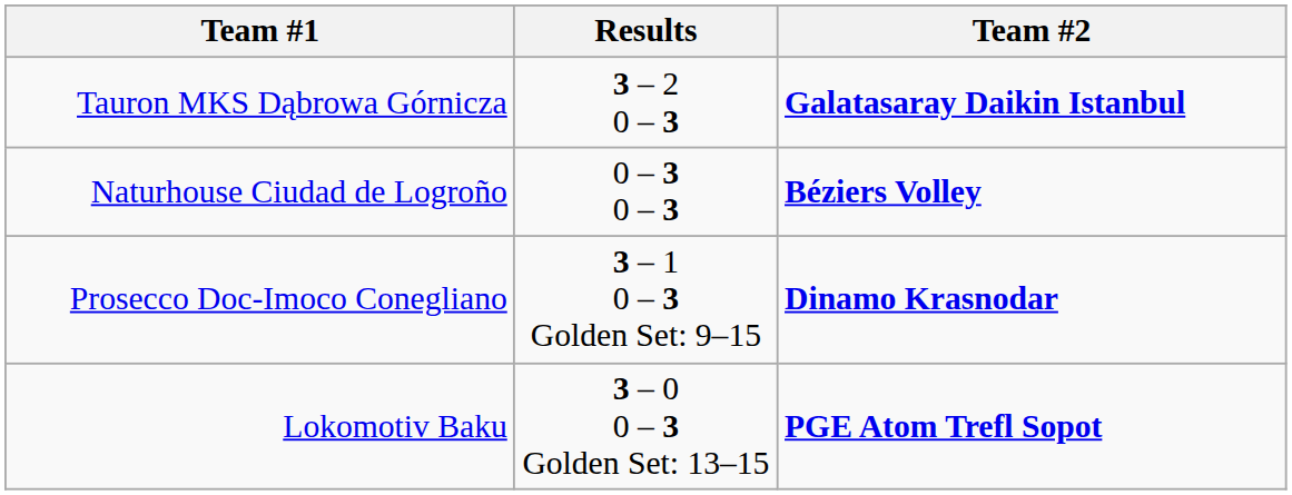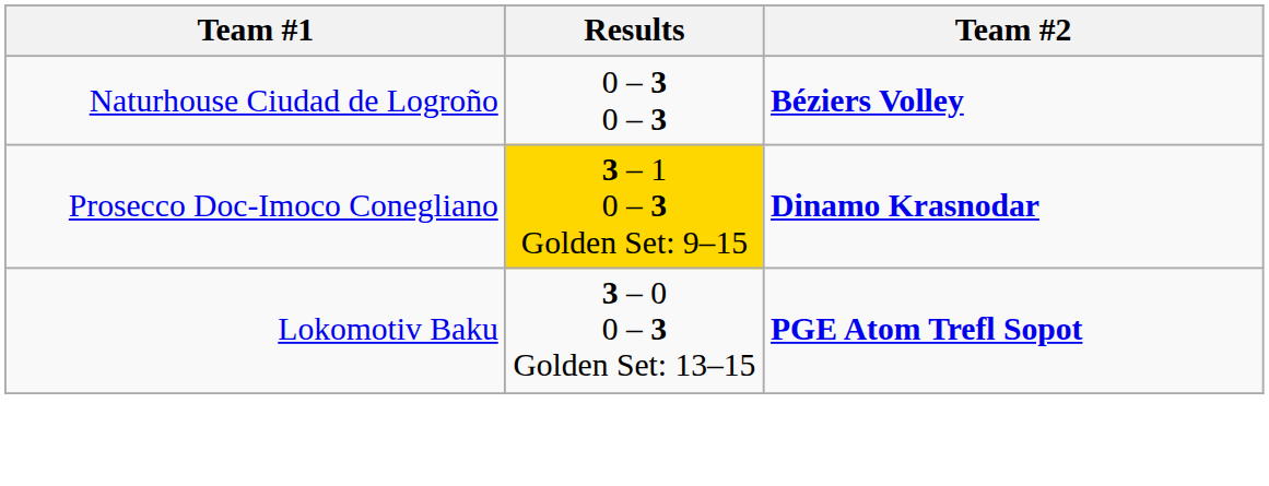- row: Tauron MKS Dąbrowa Górnicza | 3 – 2 0 – 3 | Galatasaray Daikin Istanbul
Prosecco Doc-Imoco Conegliano | Results: no background -> gold background
